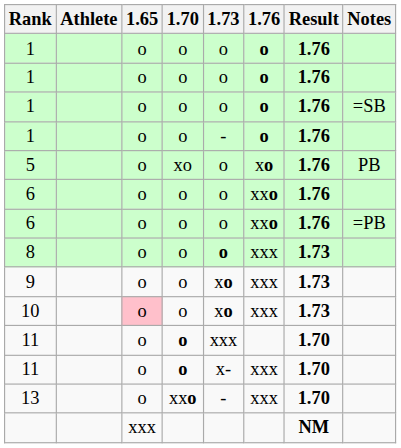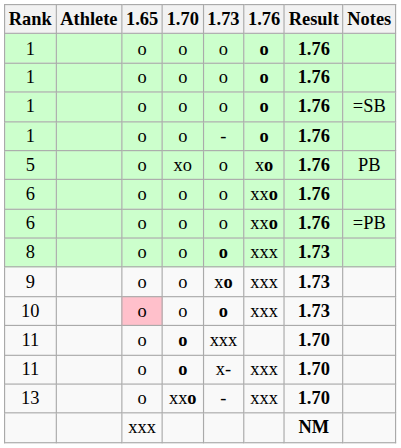10 | 1.73: xo -> o
